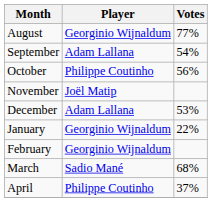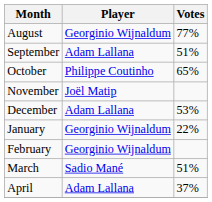September | Votes: 54% -> 51%
October | Votes: 56% -> 65%
March | Votes: 68% -> 51%
April | Player: Philippe Coutinho -> Adam Lallana
